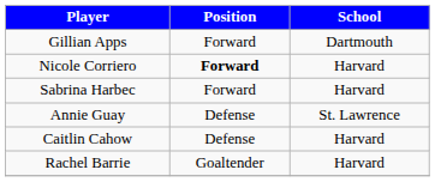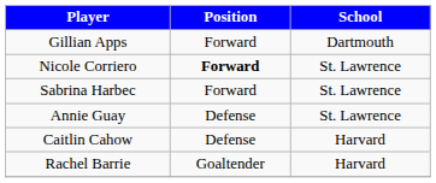Nicole Corriero | School: Harvard -> St. Lawrence
Sabrina Harbec | School: Harvard -> St. Lawrence
